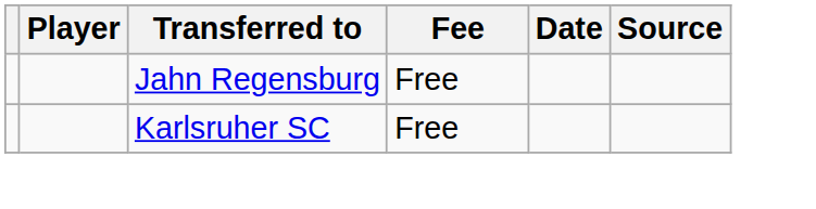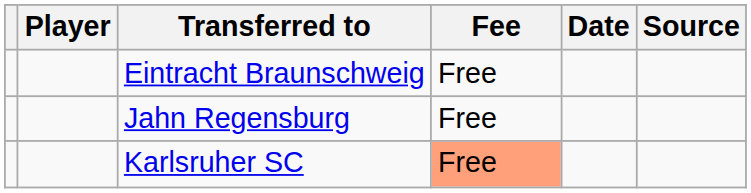+ row: Eintracht Braunschweig | Free
Karlsruher SC | Fee: no background -> lightsalmon background
